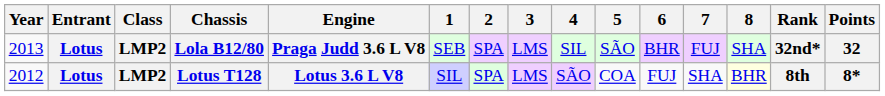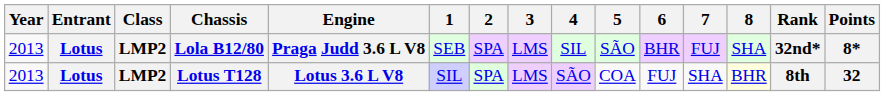Lola B12/80 | Points: 32 -> 8*
Lotus T128 | Year: 2012 -> 2013
Lotus T128 | Points: 8* -> 32
